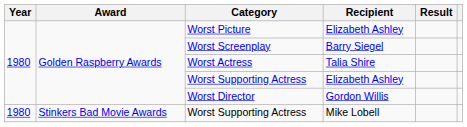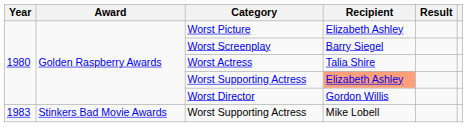Golden Raspberry Awards / Worst Supporting Actress | Recipient: no background -> lightsalmon background
Stinkers Bad Movie Awards / Worst Supporting Actress | Year: 1980 -> 1983
